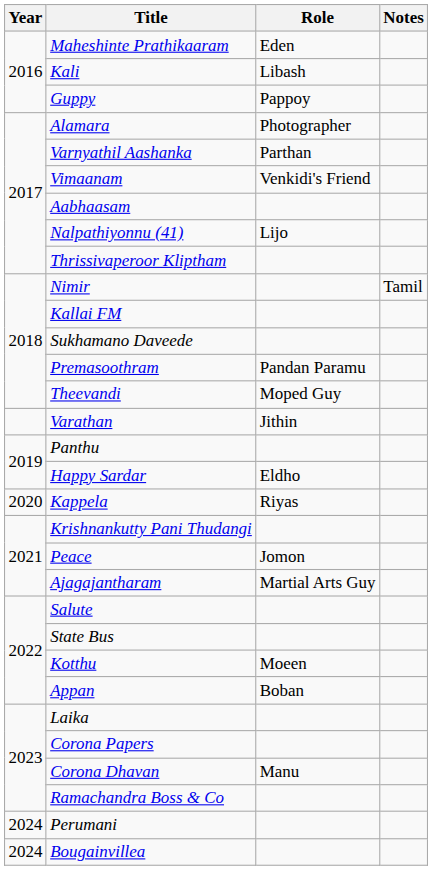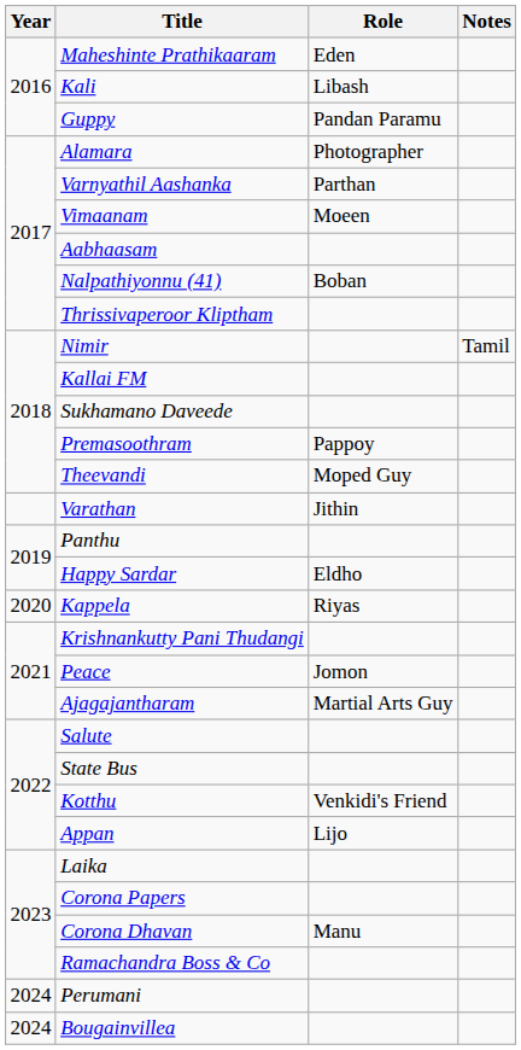Guppy | Role: Pappoy -> Pandan Paramu
Vimaanam | Role: Venkidi's Friend -> Moeen
Nalpathiyonnu (41) | Role: Lijo -> Boban
Premasoothram | Role: Pandan Paramu -> Pappoy
Kotthu | Role: Moeen -> Venkidi's Friend
Appan | Role: Boban -> Lijo
